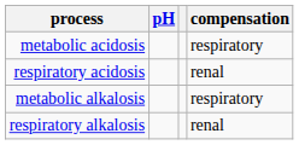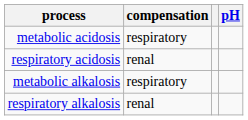columns swapped: pH <-> compensation
